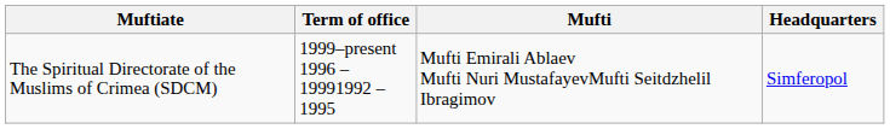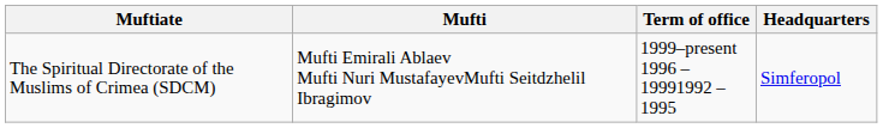columns swapped: Mufti <-> Term of office
